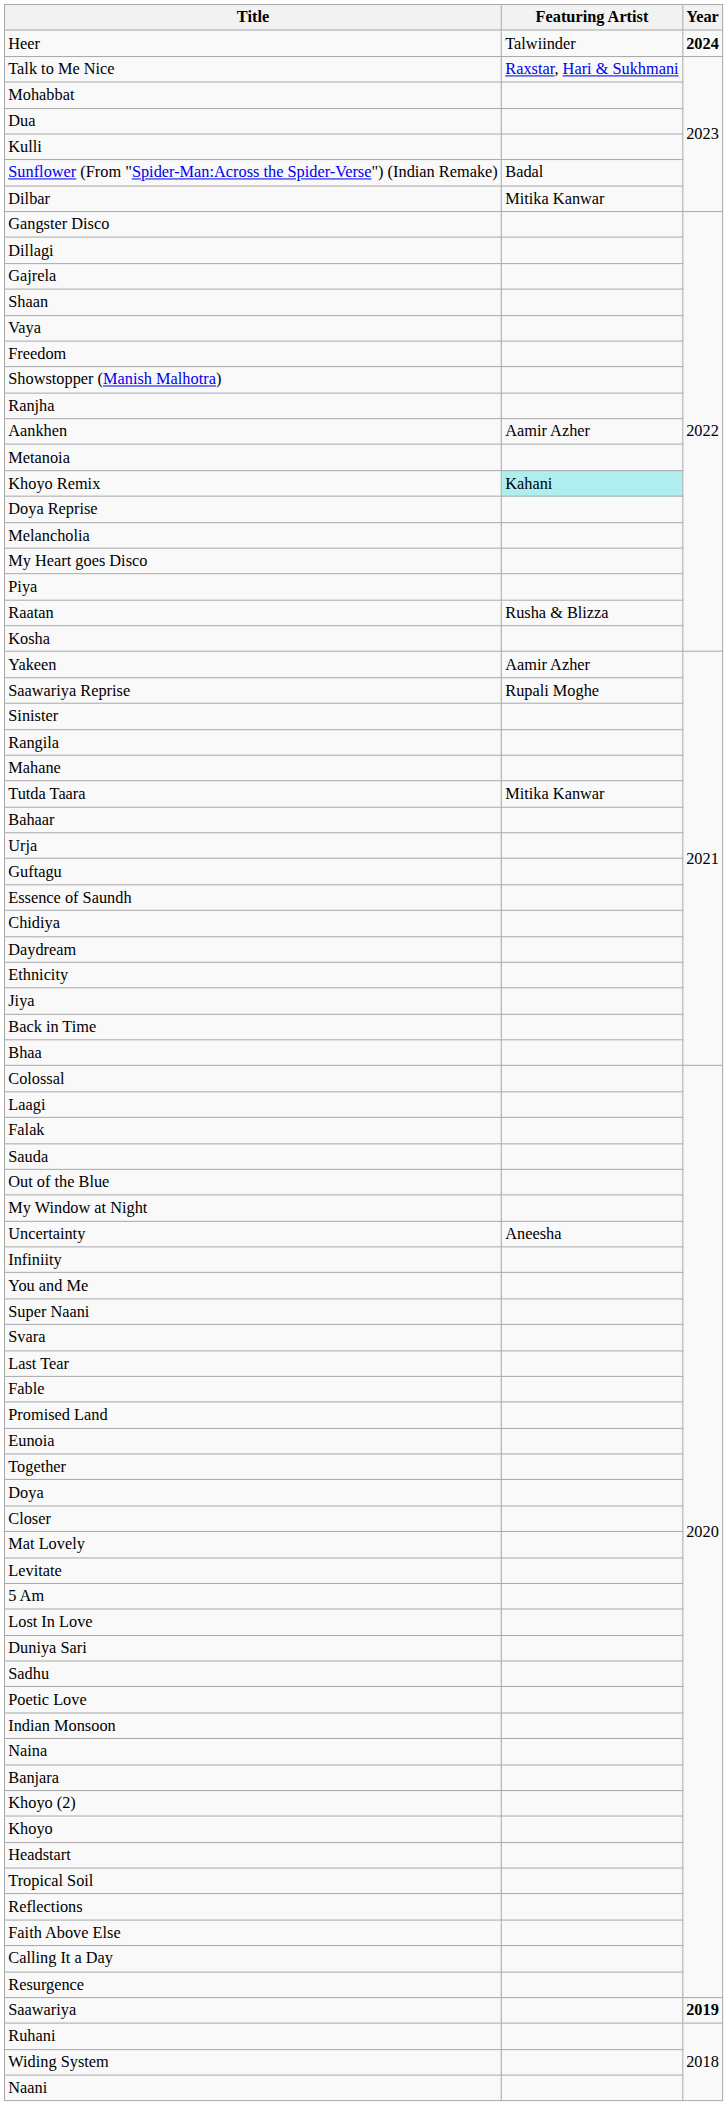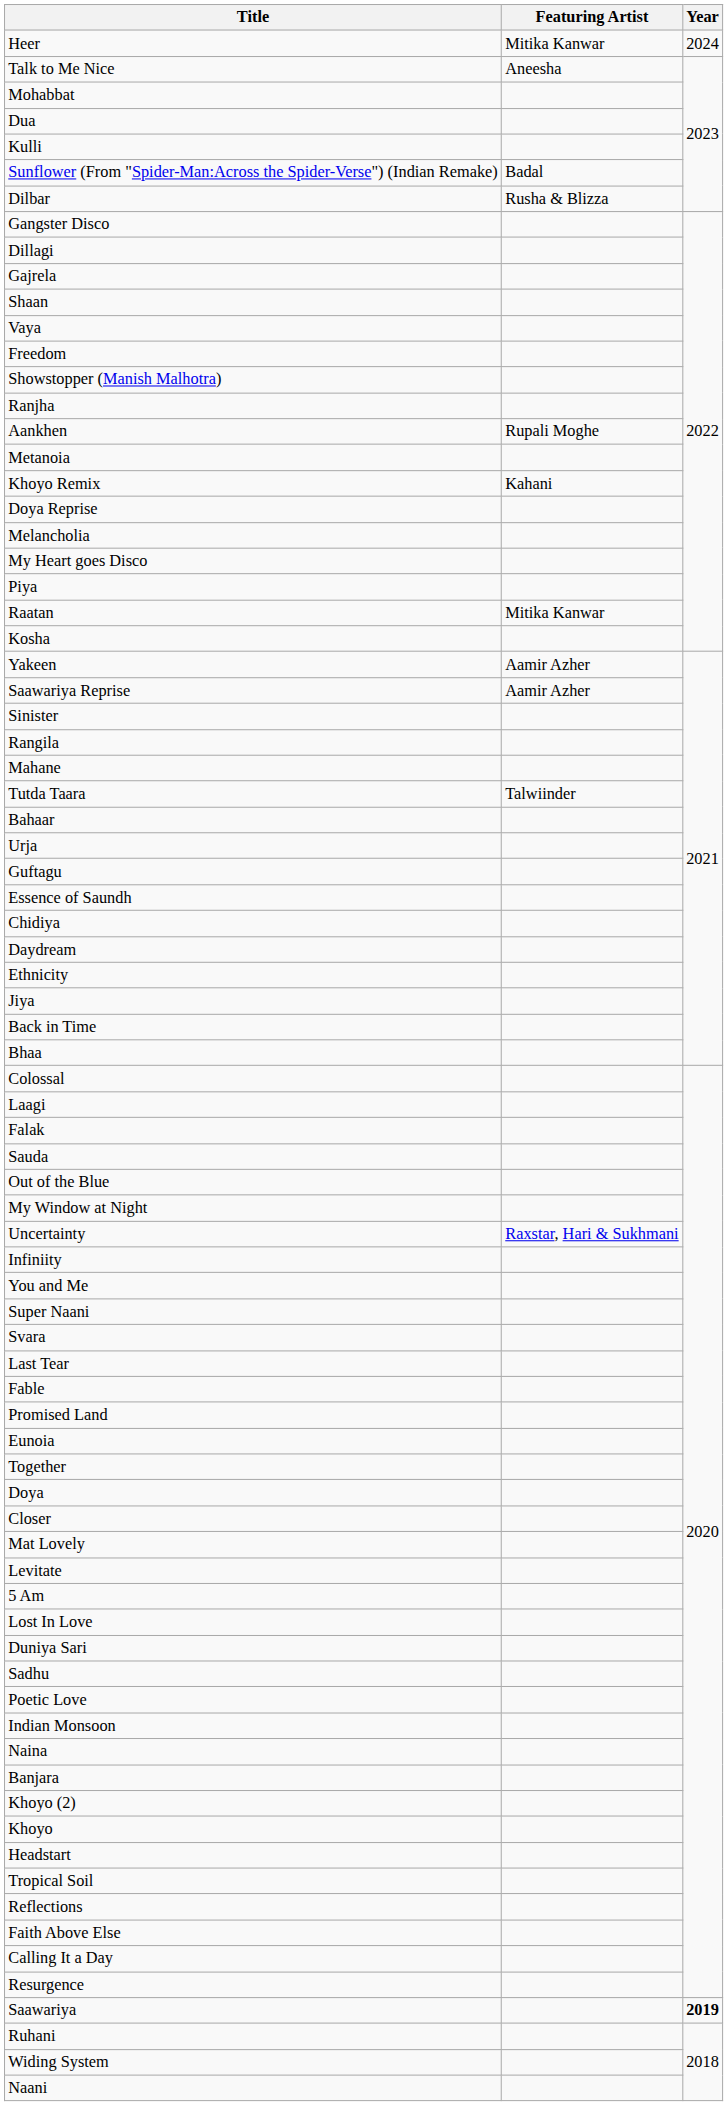Heer | Featuring Artist: Talwiinder -> Mitika Kanwar
Heer | Year: bold -> normal
Talk to Me Nice | Featuring Artist: Raxstar, Hari & Sukhmani -> Aneesha
Dilbar | Featuring Artist: Mitika Kanwar -> Rusha & Blizza
Aankhen | Featuring Artist: Aamir Azher -> Rupali Moghe
Khoyo Remix | Featuring Artist: paleturquoise background -> no background
Raatan | Featuring Artist: Rusha & Blizza -> Mitika Kanwar
Saawariya Reprise | Featuring Artist: Rupali Moghe -> Aamir Azher
Tutda Taara | Featuring Artist: Mitika Kanwar -> Talwiinder
Uncertainty | Featuring Artist: Aneesha -> Raxstar, Hari & Sukhmani
